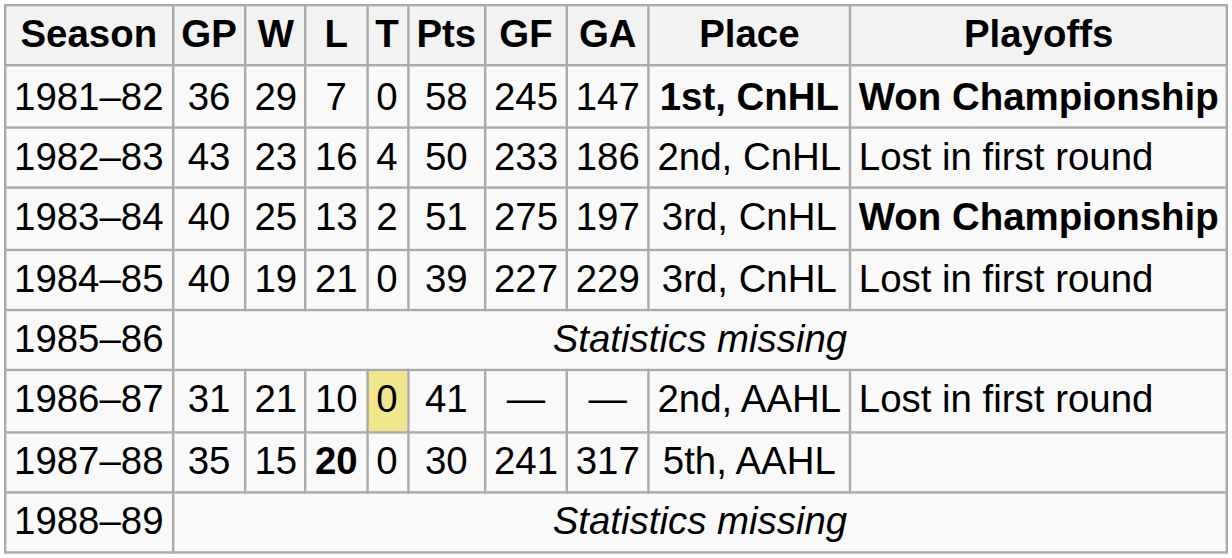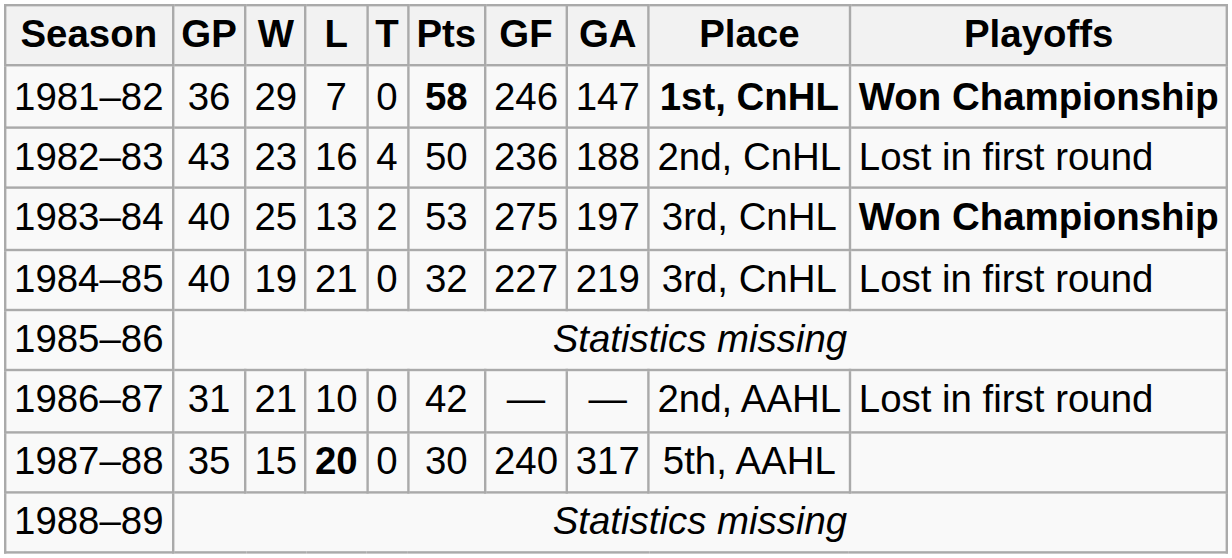1981–82 | Pts: normal -> bold
1981–82 | GF: 245 -> 246
1982–83 | GF: 233 -> 236
1982–83 | GA: 186 -> 188
1983–84 | Pts: 51 -> 53
1984–85 | Pts: 39 -> 32
1984–85 | GA: 229 -> 219
1986–87 | T: khaki background -> no background
1986–87 | Pts: 41 -> 42
1987–88 | GF: 241 -> 240
